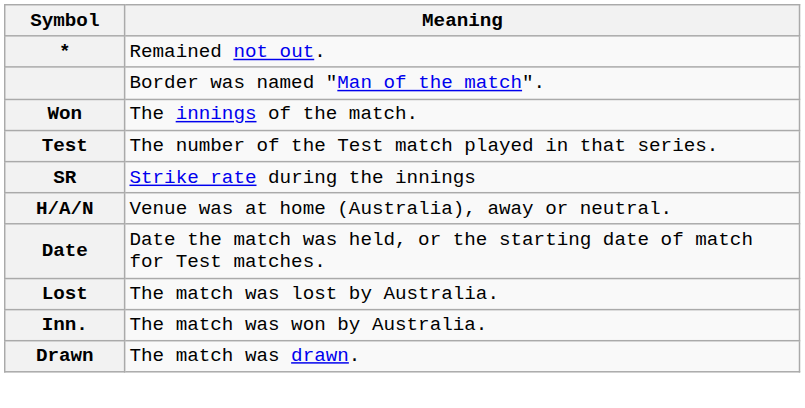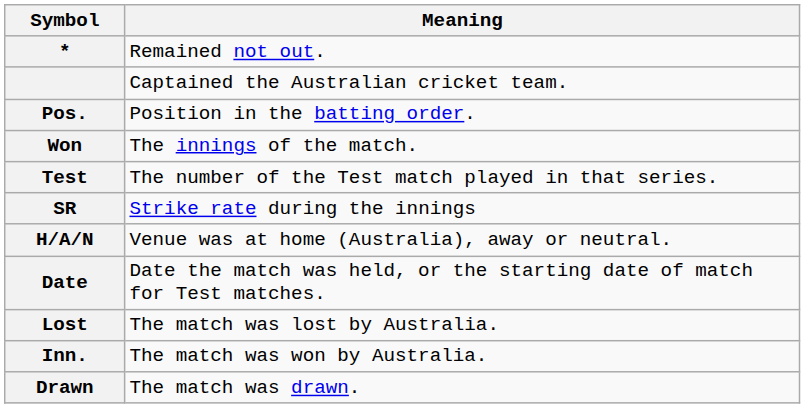- row: Border was named "Man of the match".
+ row: Captained the Australian cricket team.
+ row: Pos. | Position in the batting order.
